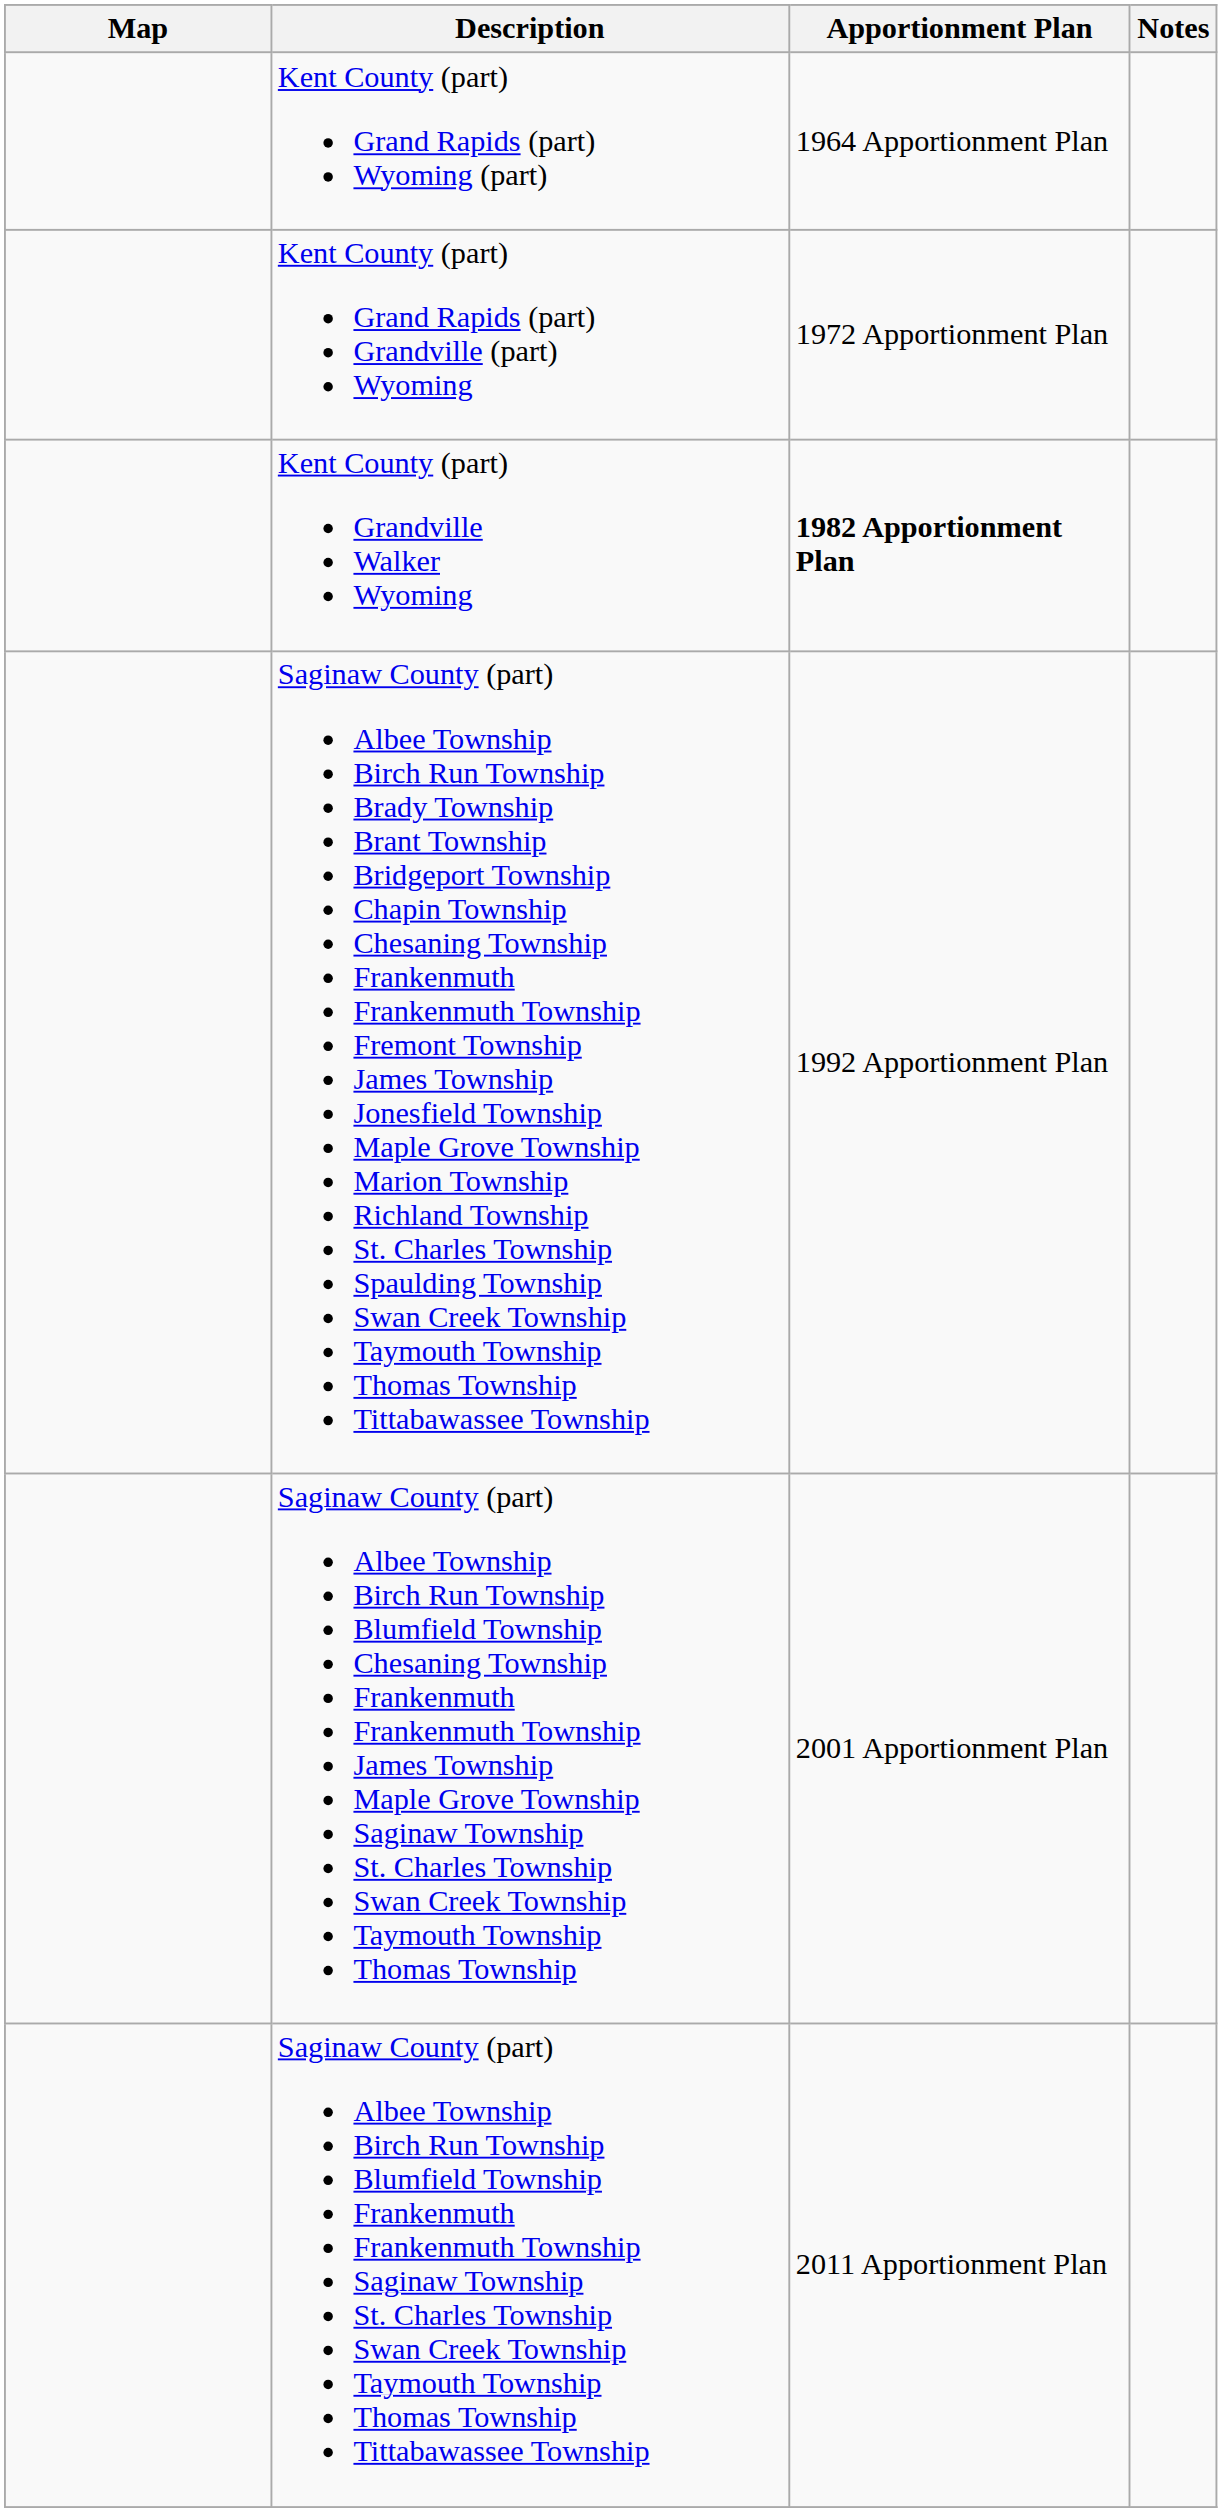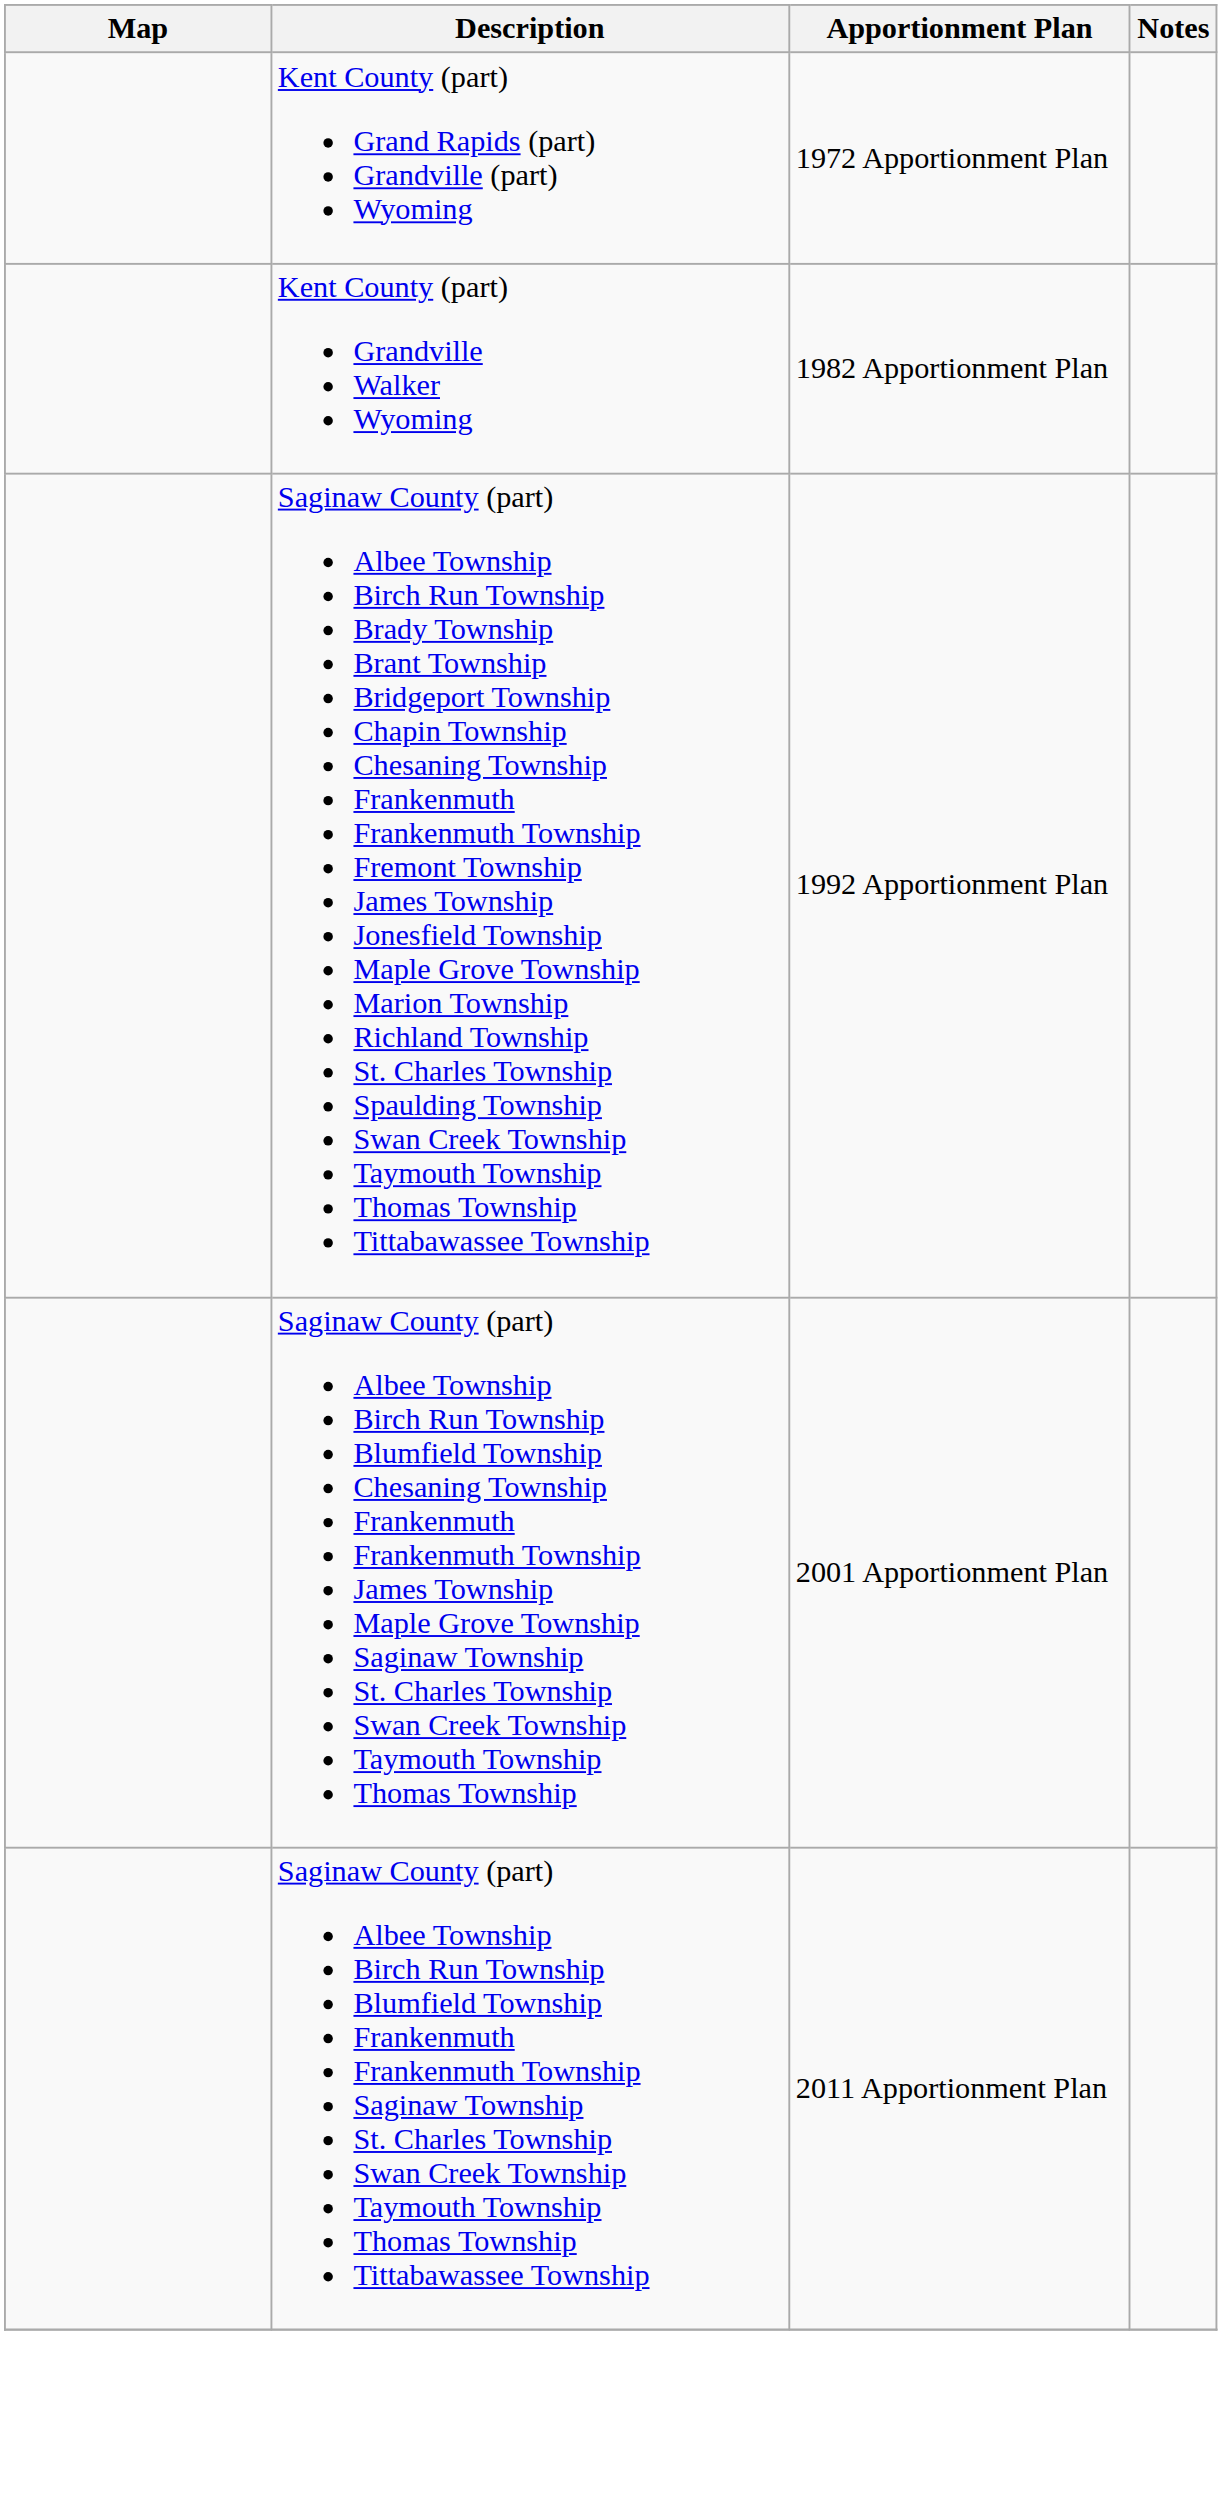- row: Kent County (part) Grand Rapids (part) Wyoming (part) | 1964 Apportionment Plan
Kent County (part) Grandville Walker Wyoming | Apportionment Plan: bold -> normal
